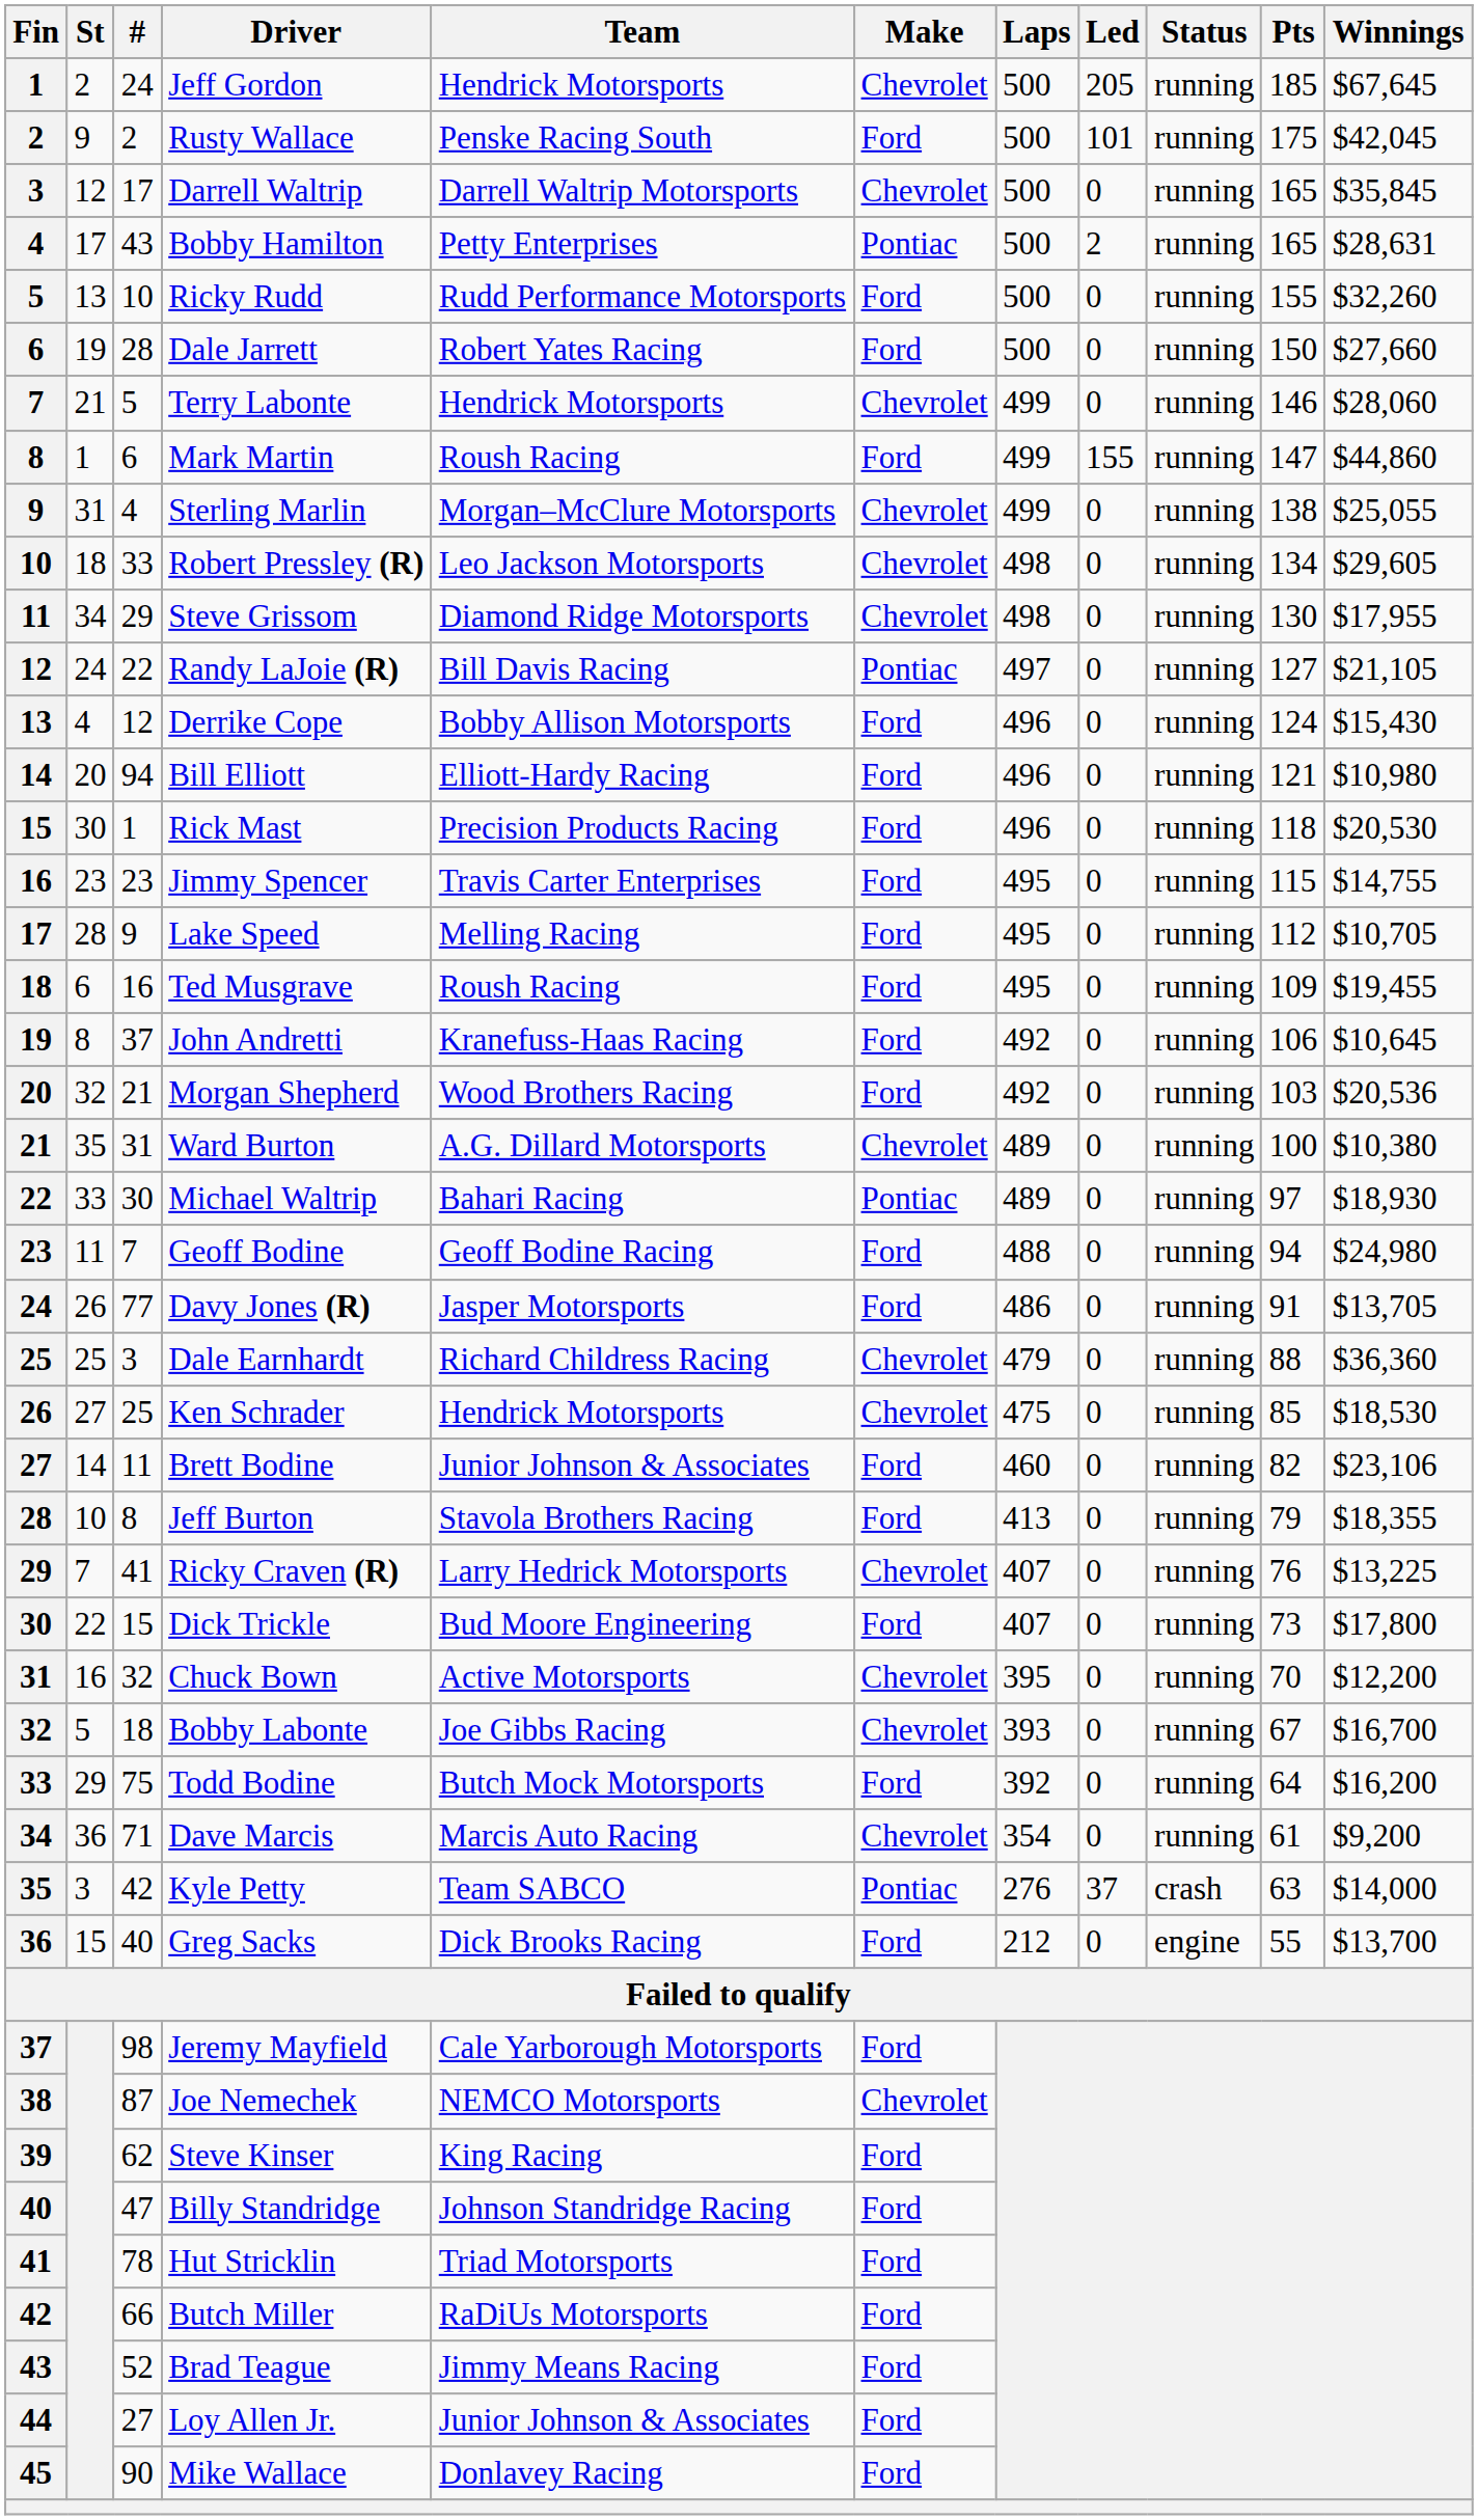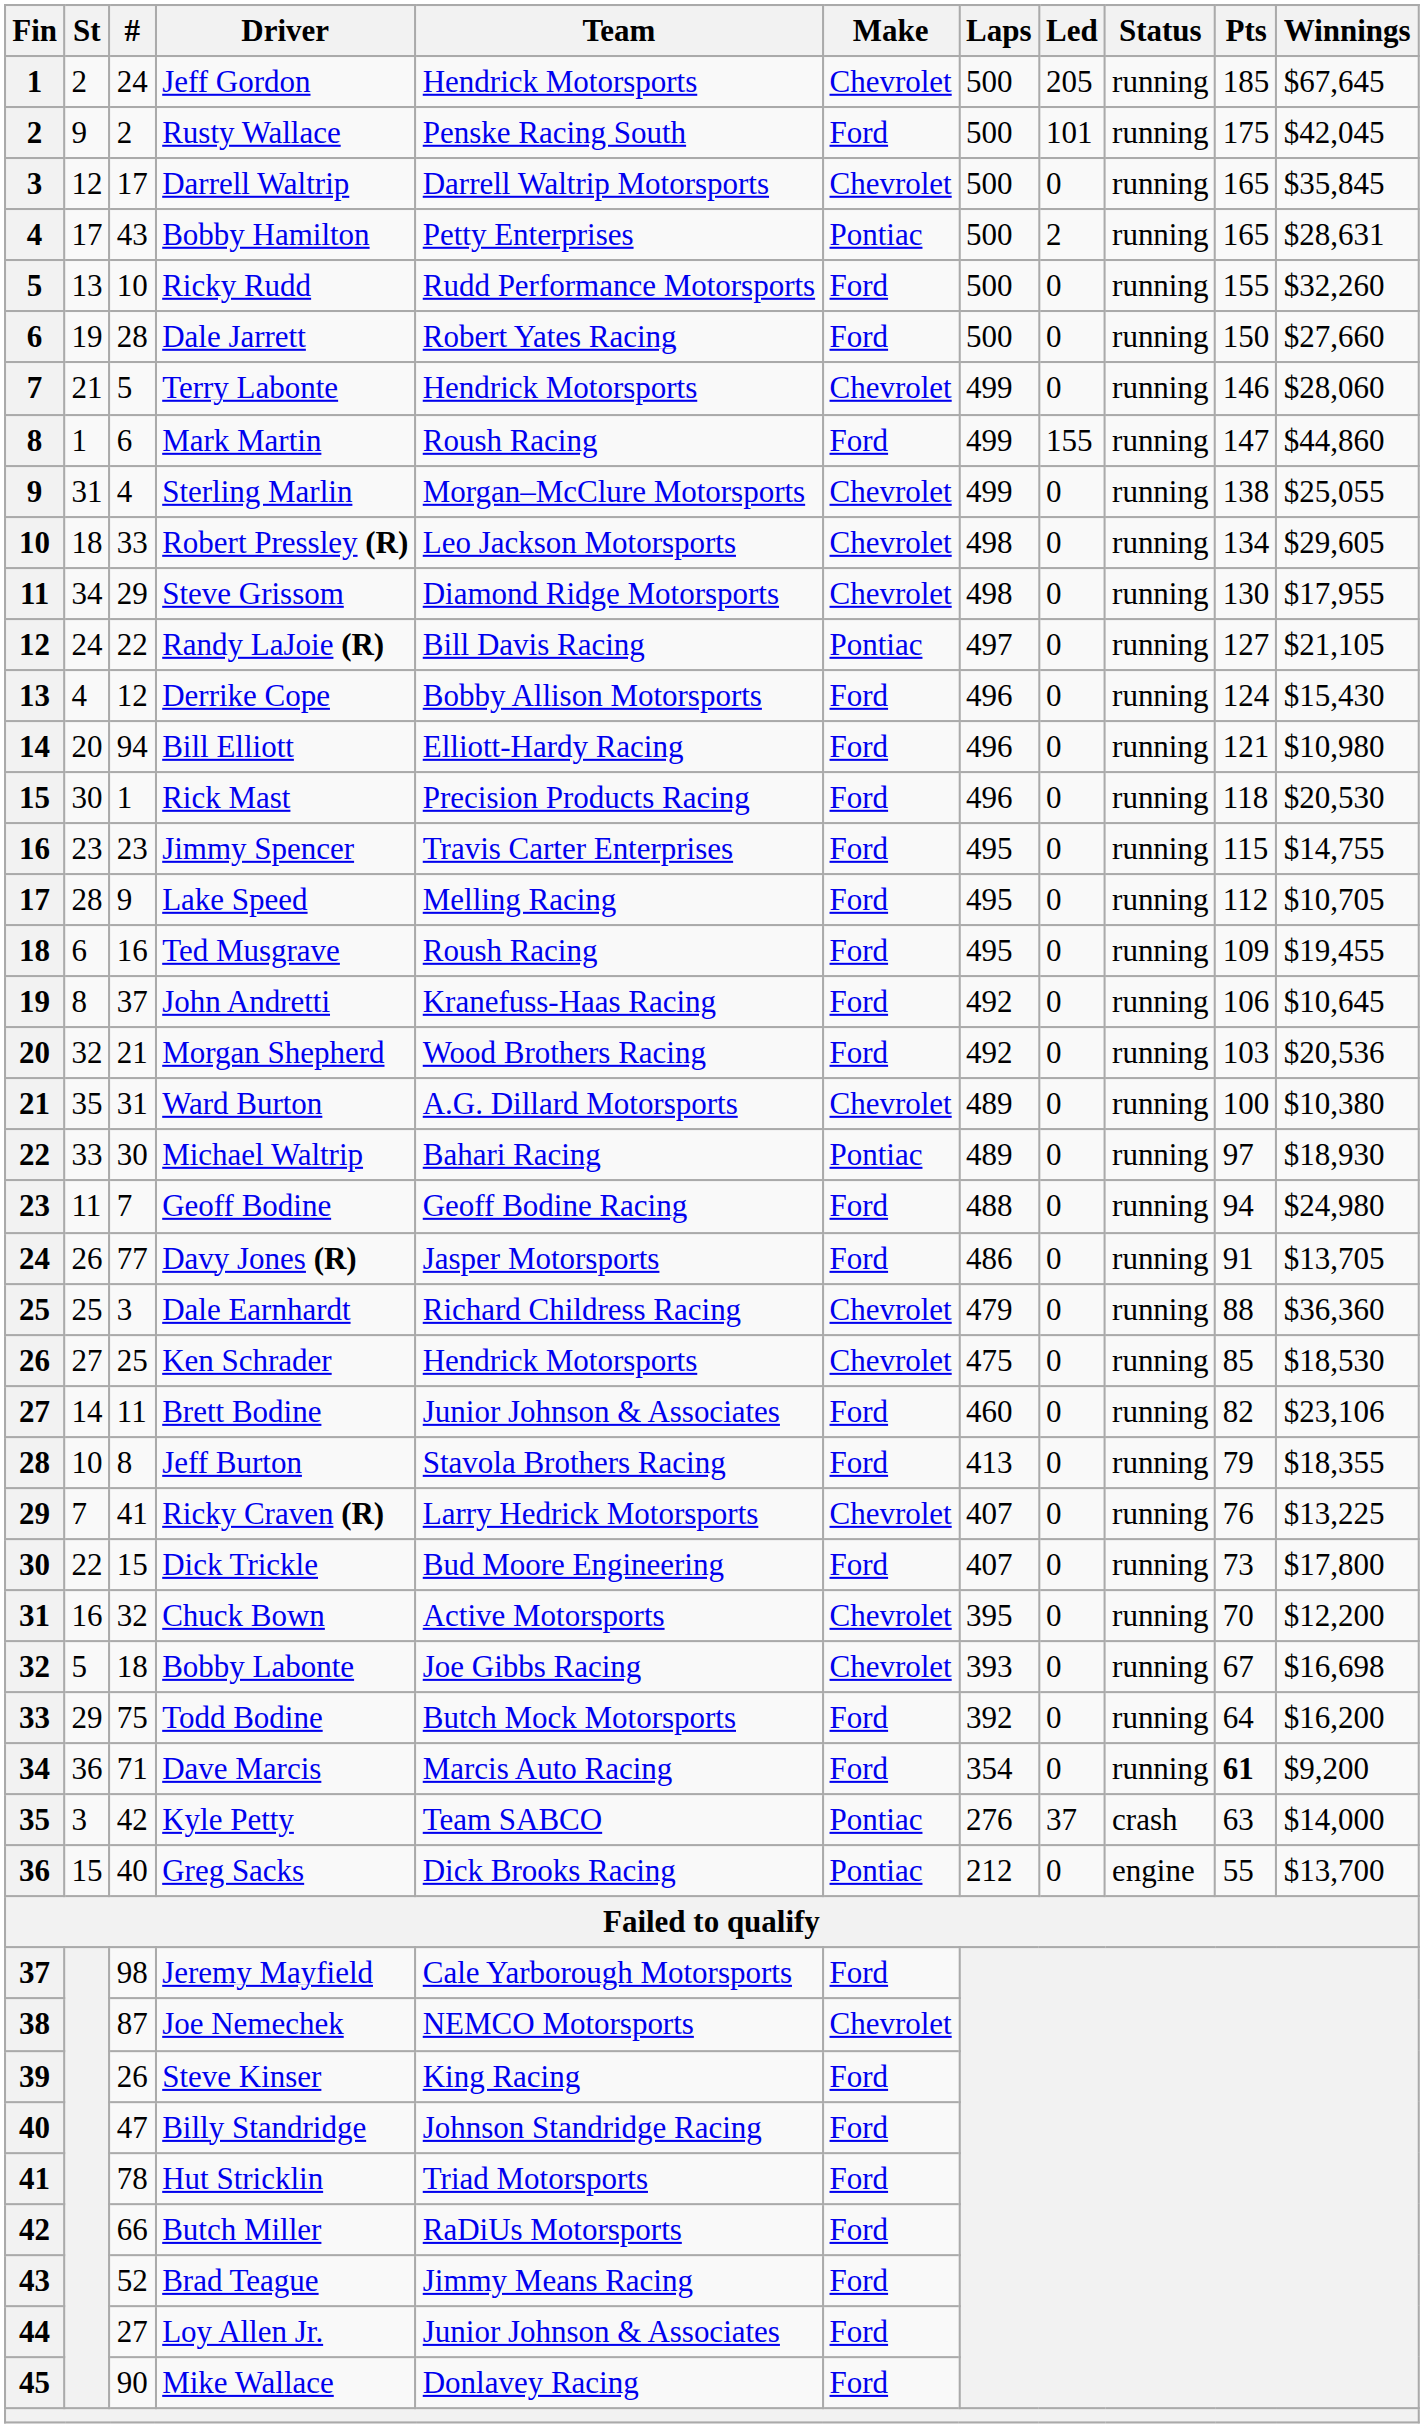Bobby Labonte | Winnings: $16,700 -> $16,698
Dave Marcis | Make: Chevrolet -> Ford
Dave Marcis | Pts: normal -> bold
Greg Sacks | Make: Ford -> Pontiac
Steve Kinser | #: 62 -> 26
